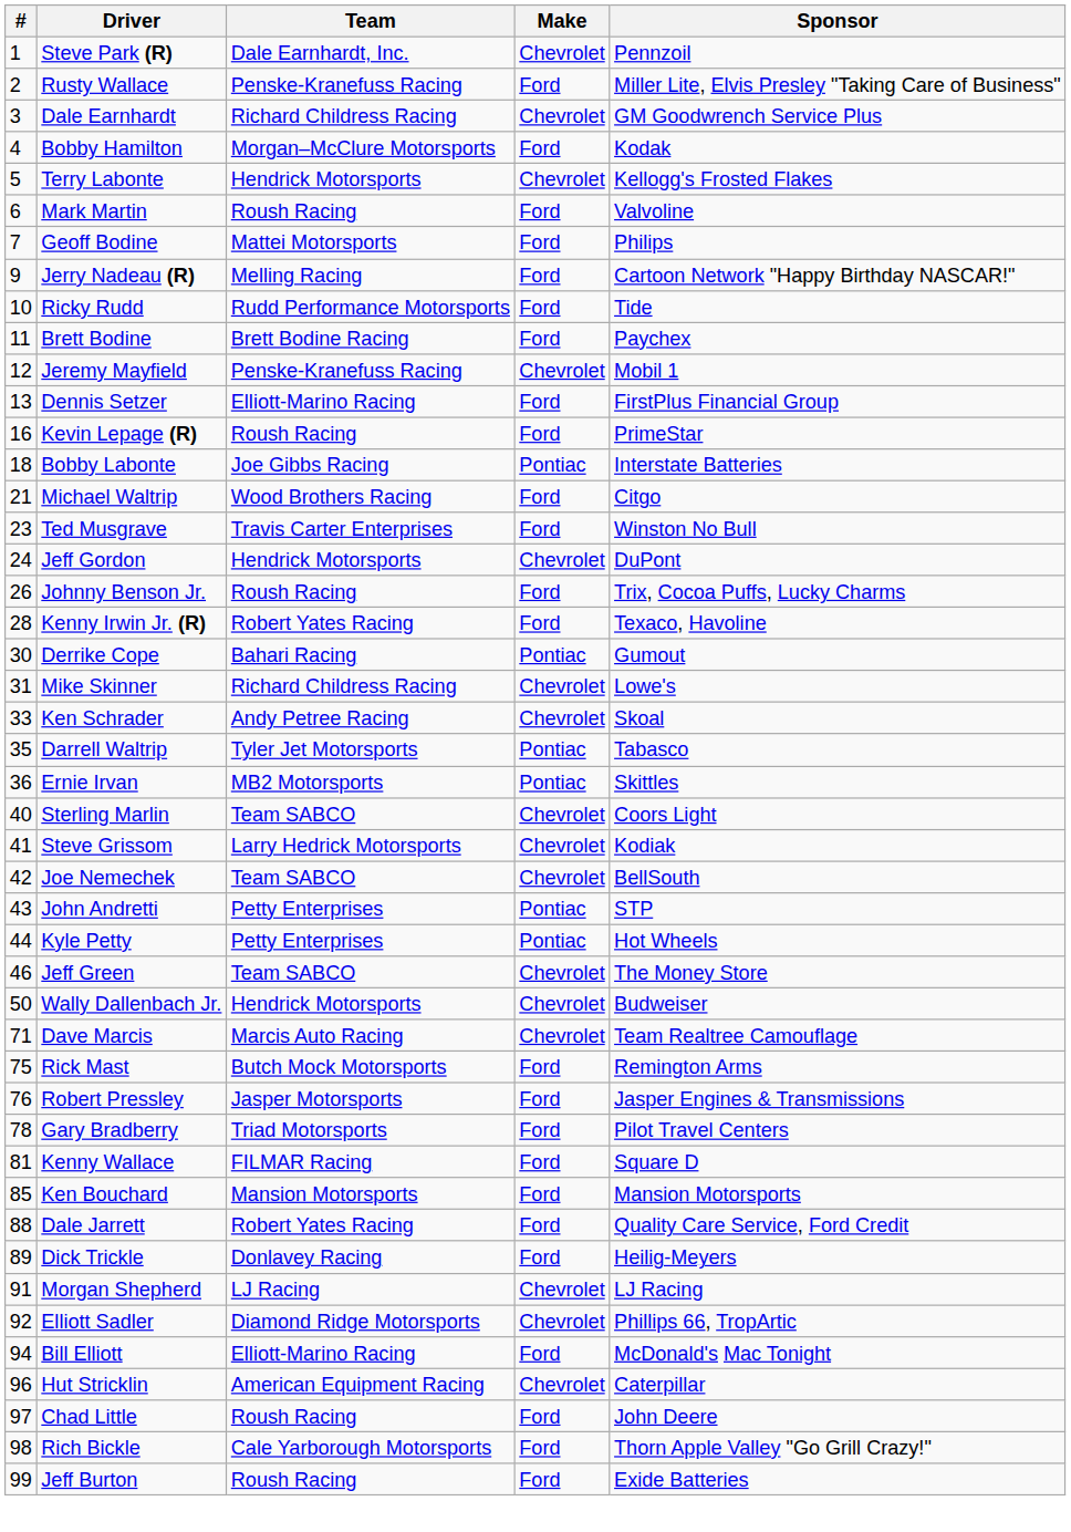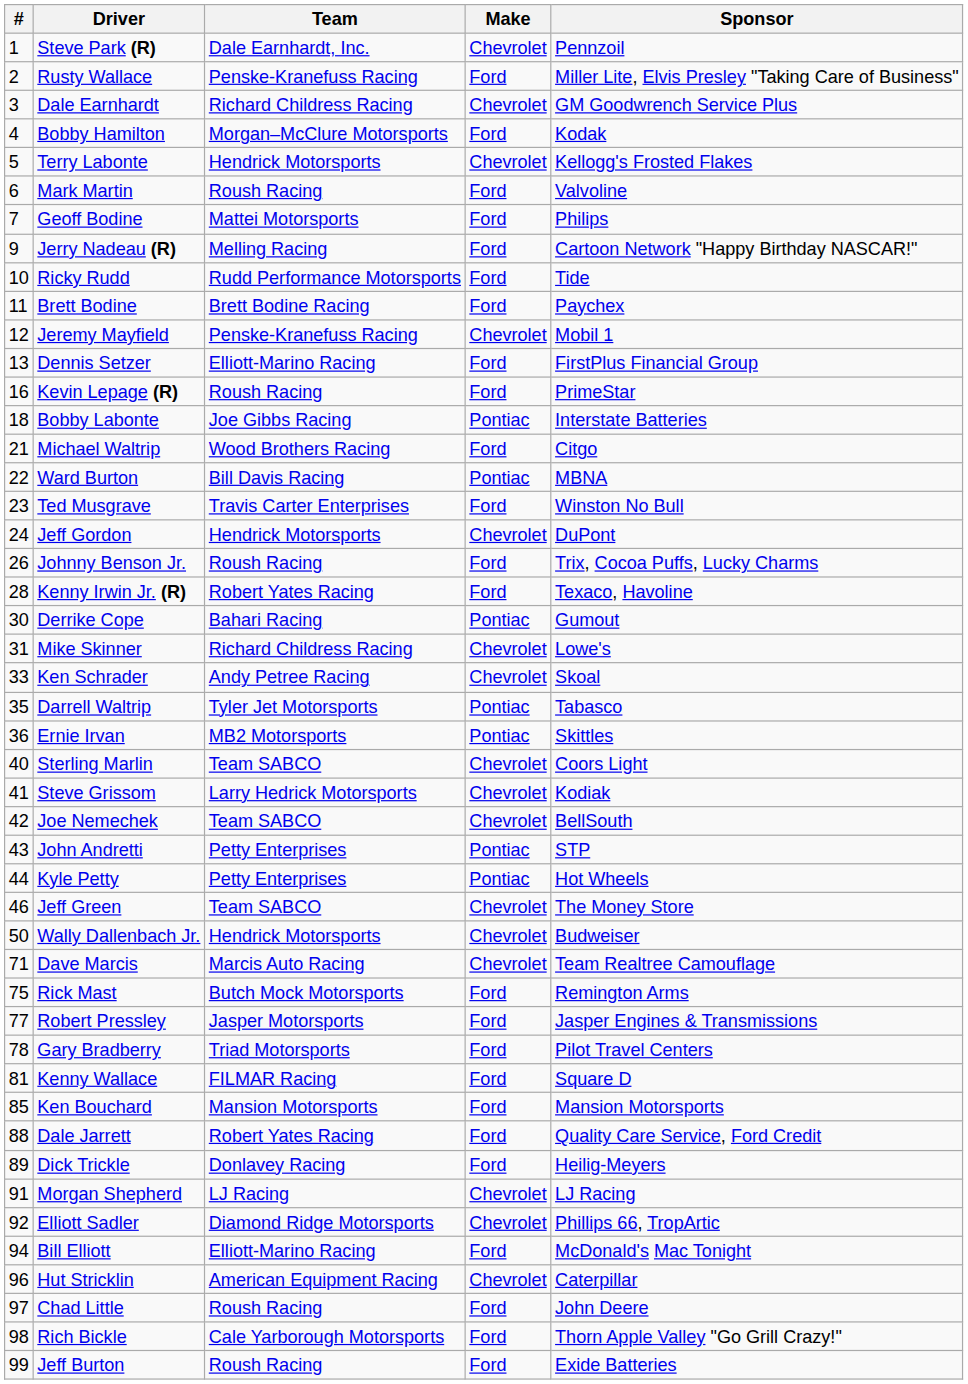+ row: 22 | Ward Burton | Bill Davis Racing | Pontiac | MBNA
Robert Pressley | #: 76 -> 77
